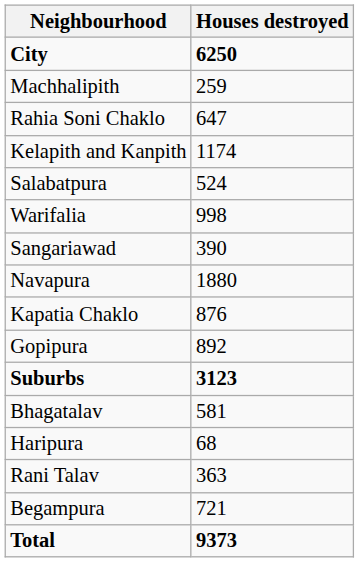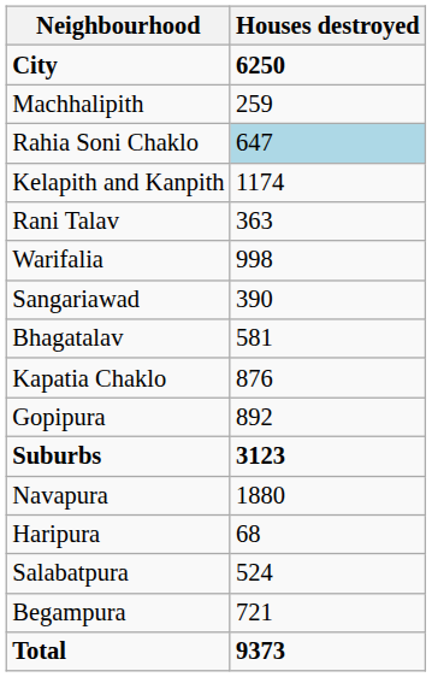Rahia Soni Chaklo | Houses destroyed: no background -> lightblue background
rows swapped: Rani Talav <-> Salabatpura
rows swapped: Bhagatalav <-> Navapura
